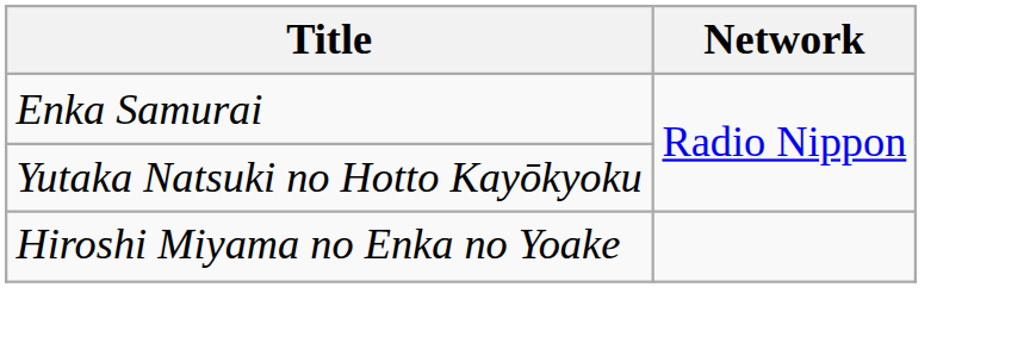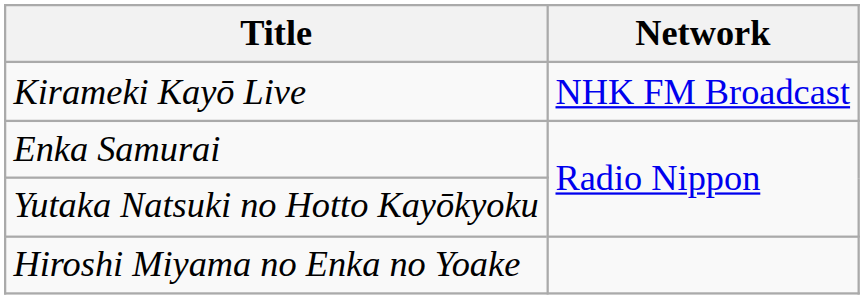+ row: Kirameki Kayō Live | NHK FM Broadcast
